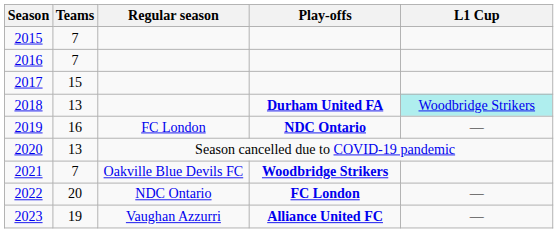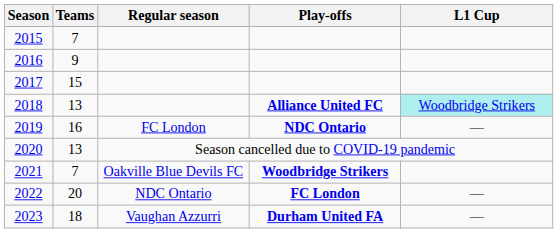2016 | Teams: 7 -> 9
2018 | Play-offs: Durham United FA -> Alliance United FC
2023 | Teams: 19 -> 18
2023 | Play-offs: Alliance United FC -> Durham United FA
